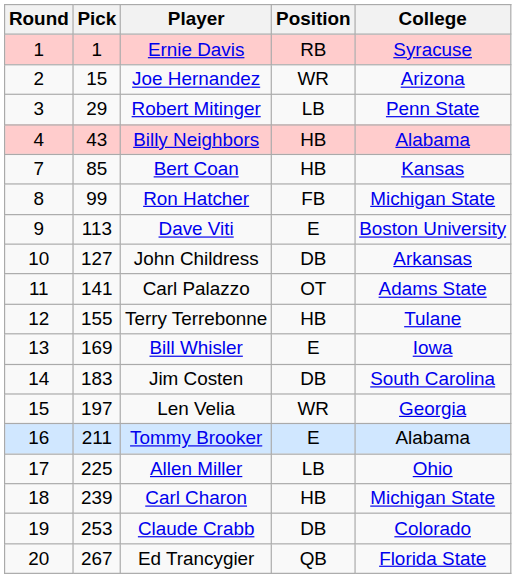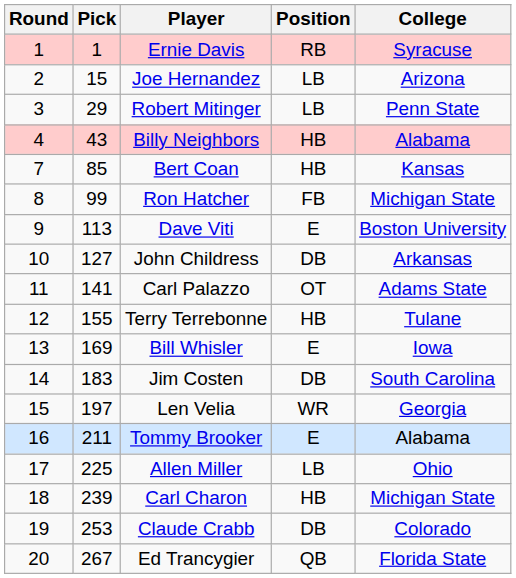Joe Hernandez | Position: WR -> LB
